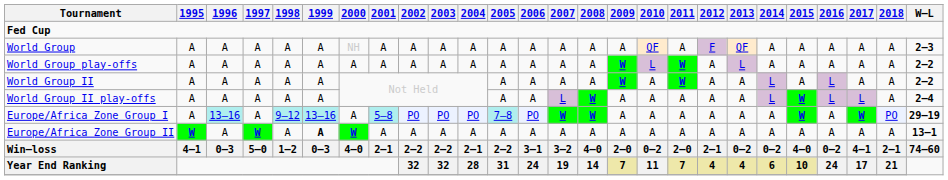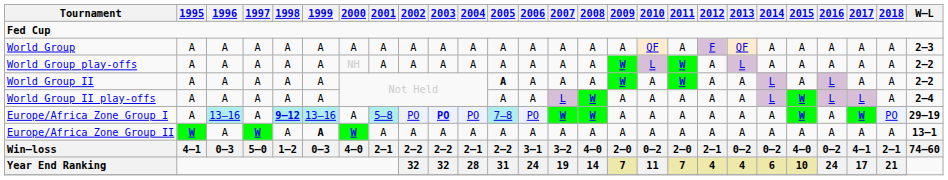World Group | 2000: NH -> A
World Group play-offs | 2000: A -> NH
World Group II | 2005: normal -> bold
Europe/Africa Zone Group I | 1998: normal -> bold
Europe/Africa Zone Group I | 2003: normal -> bold
